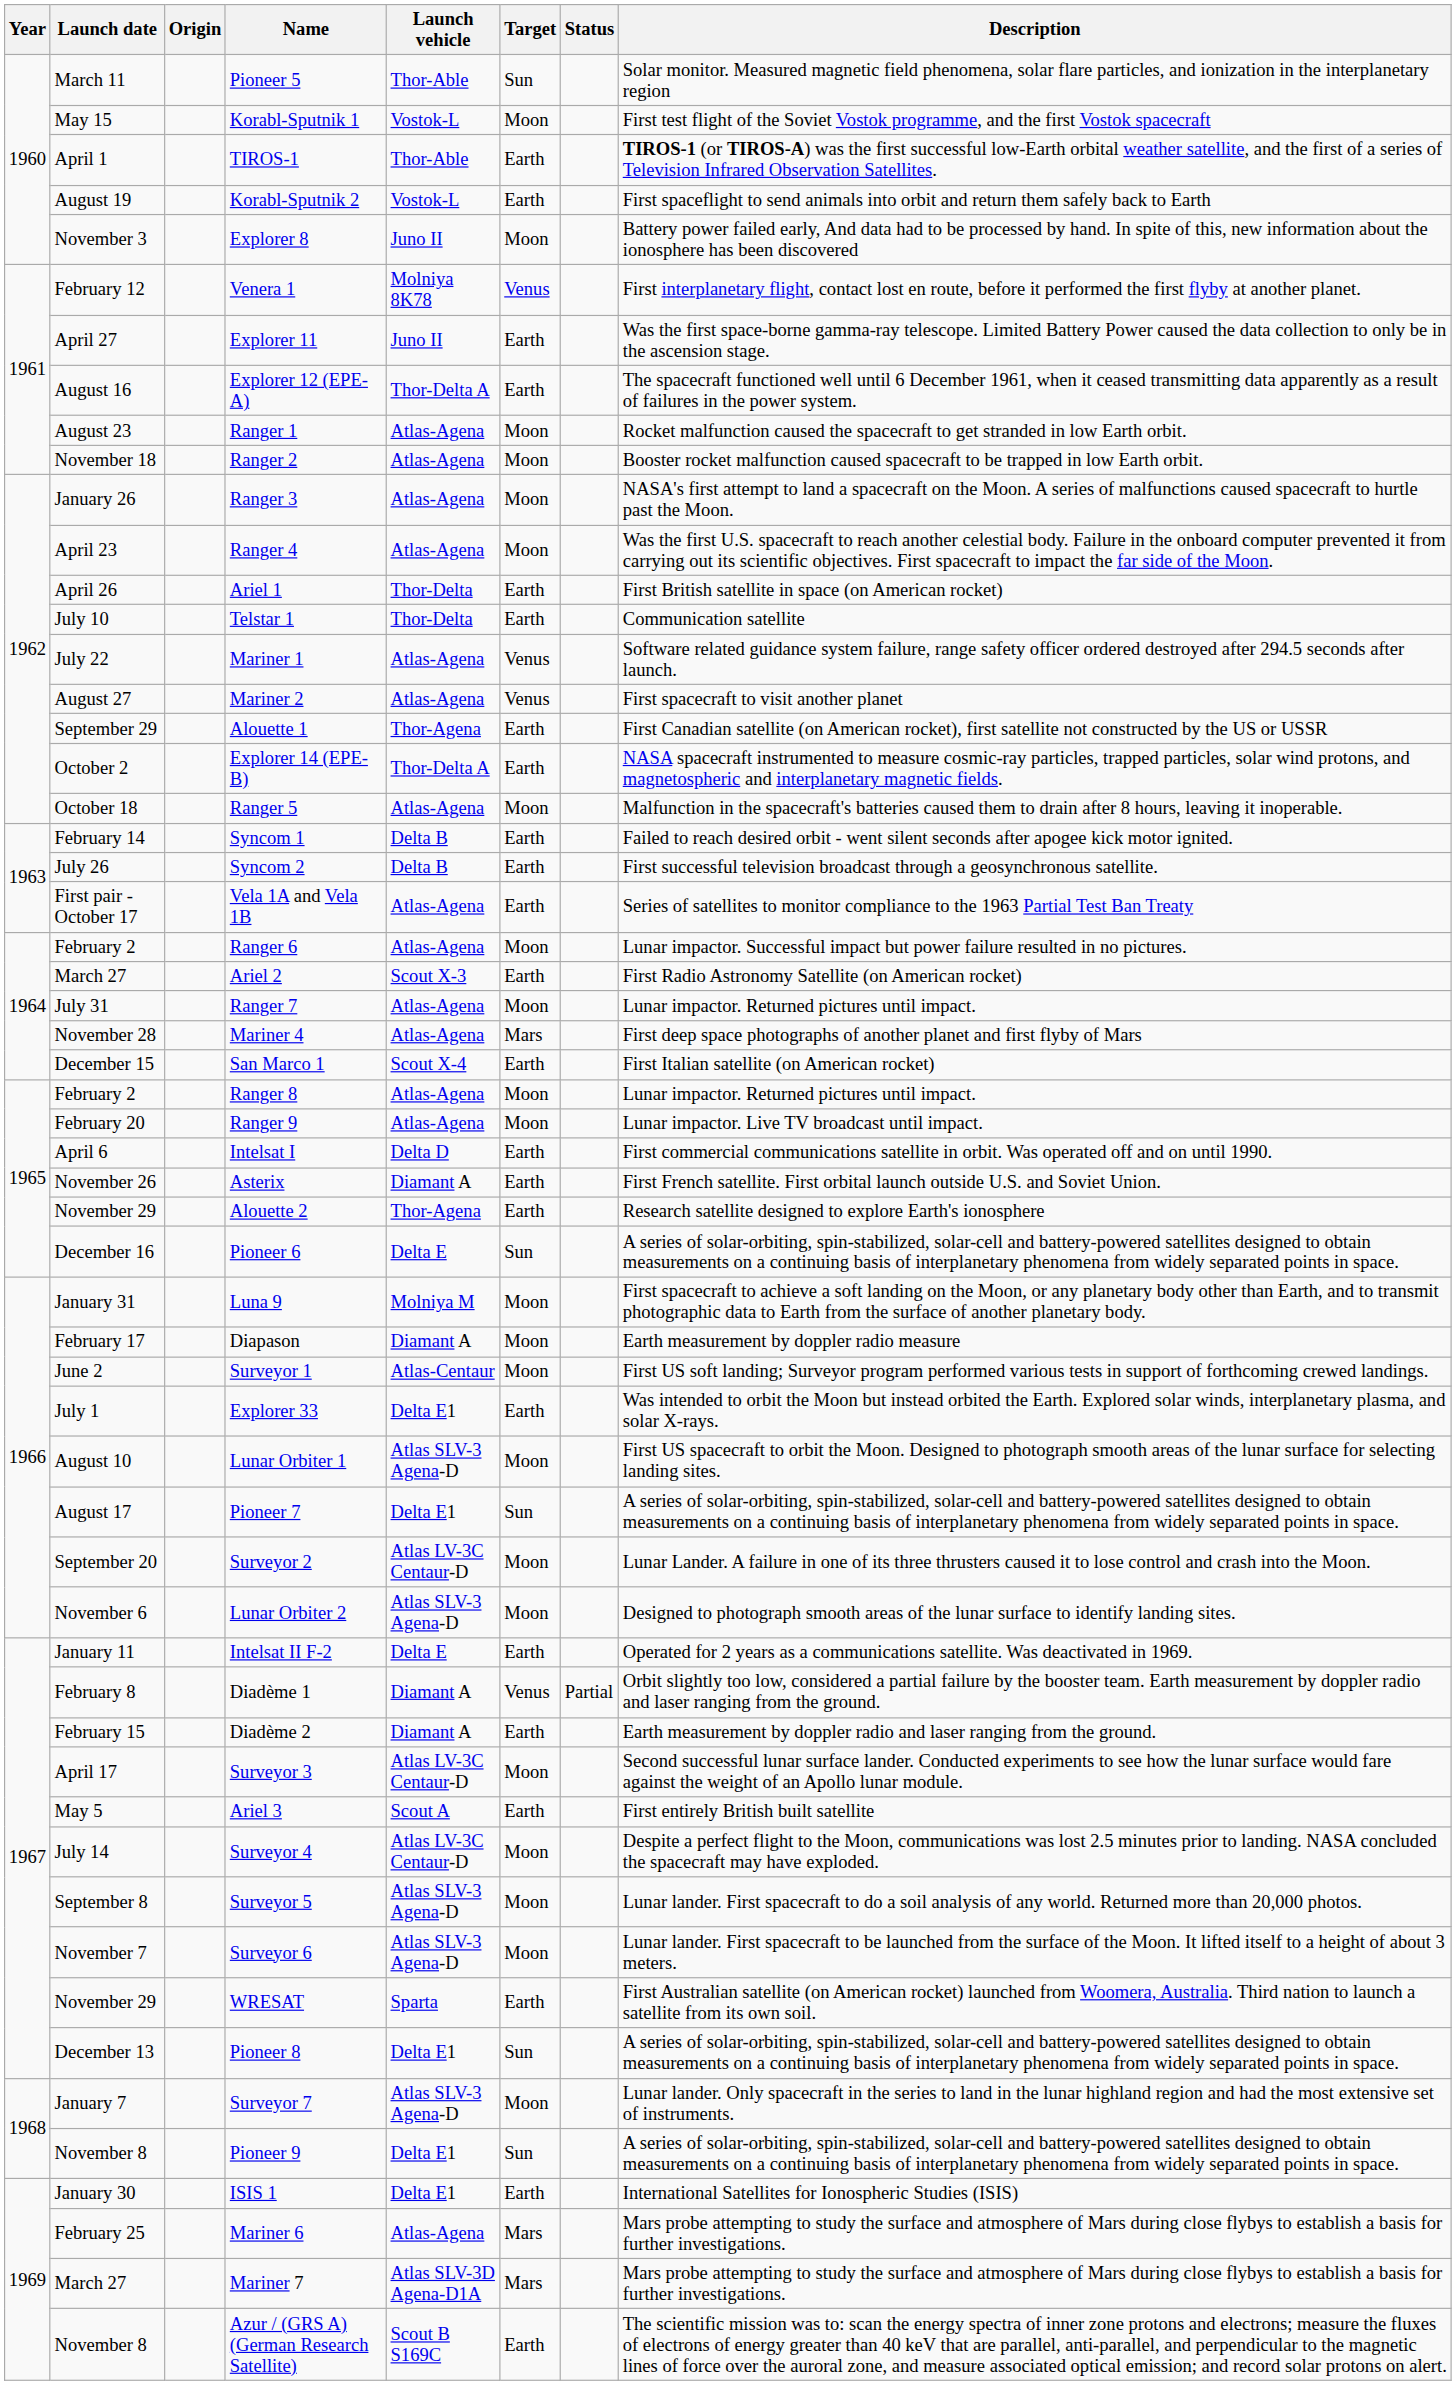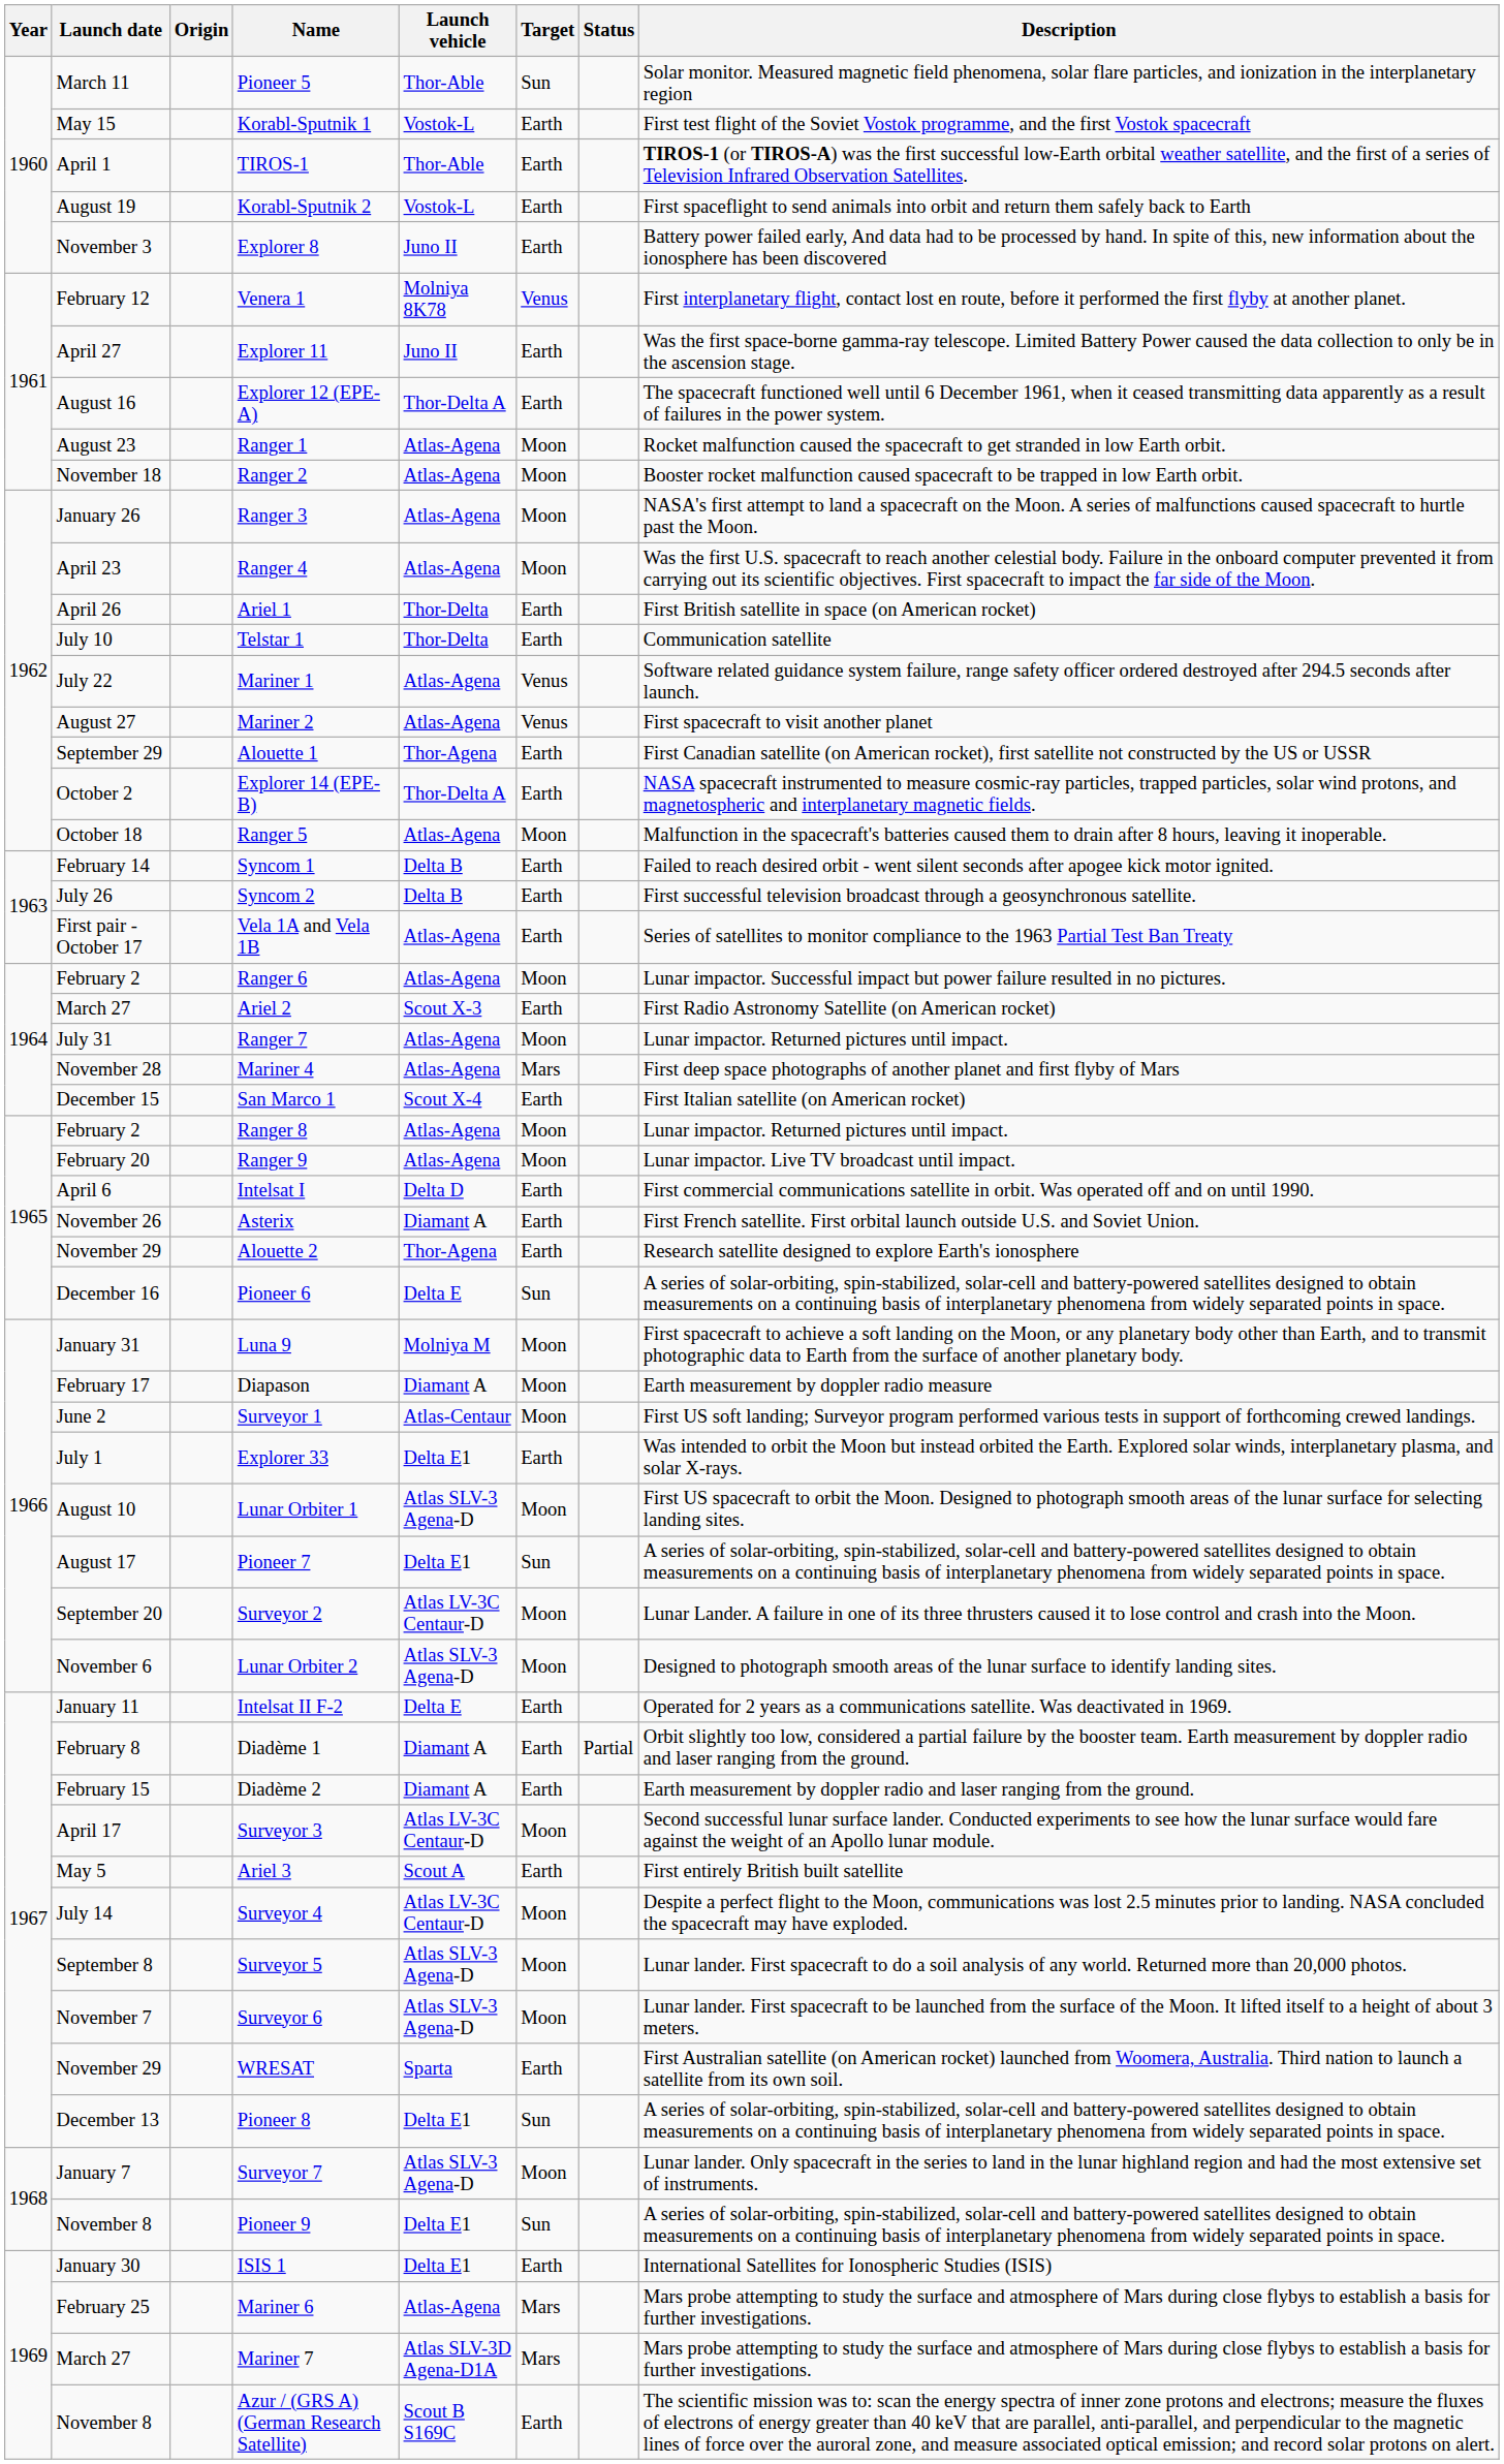Korabl-Sputnik 1 | Target: Moon -> Earth
Explorer 8 | Target: Moon -> Earth
Diadème 1 | Target: Venus -> Earth
